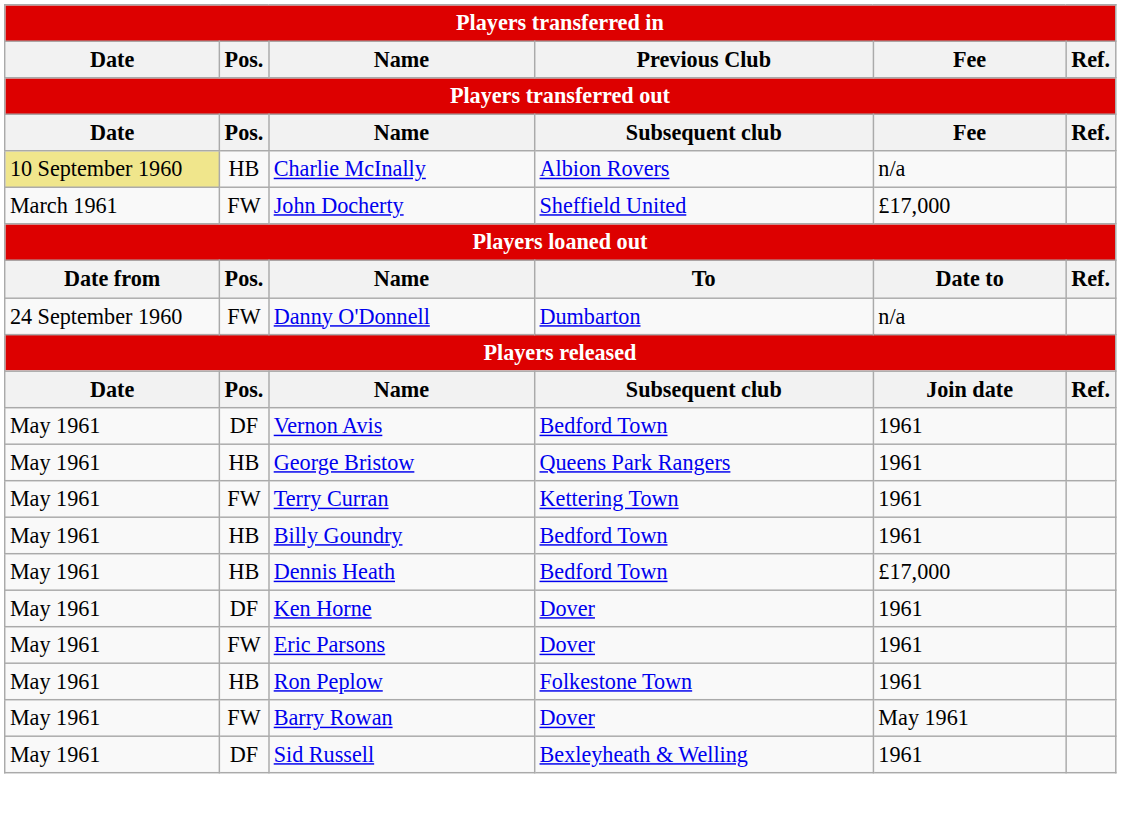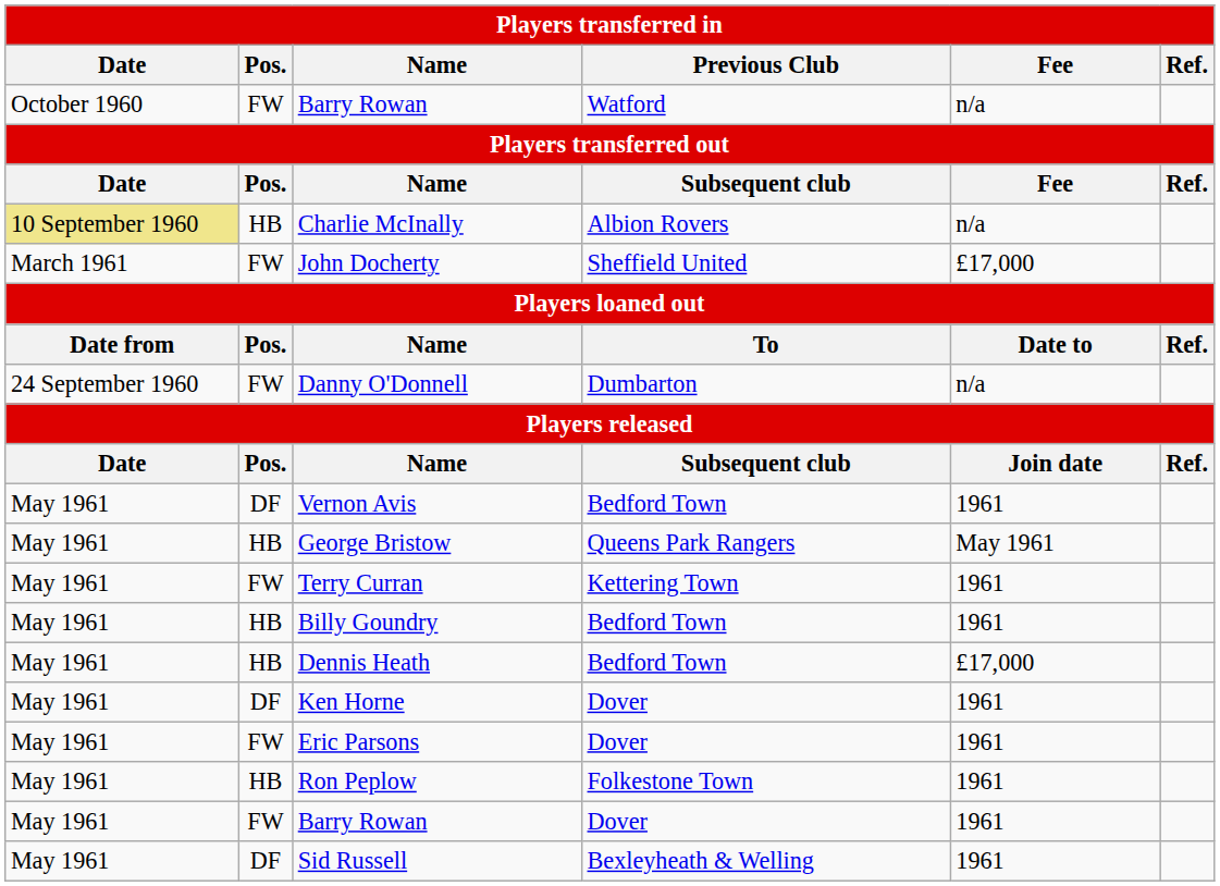+ row: October 1960 | FW | Barry Rowan | Watford | n/a
George Bristow | Fee: 1961 -> May 1961
Barry Rowan / Dover | Fee: May 1961 -> 1961
